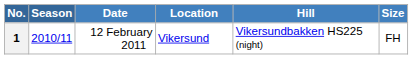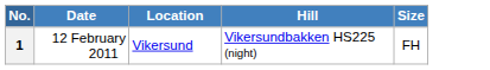- column: Season | 2010/11
